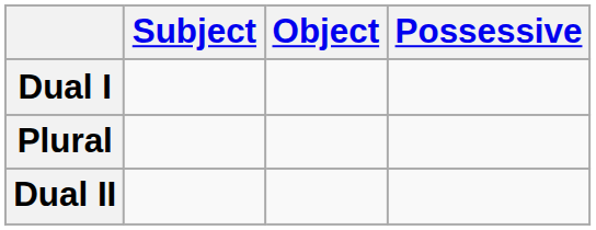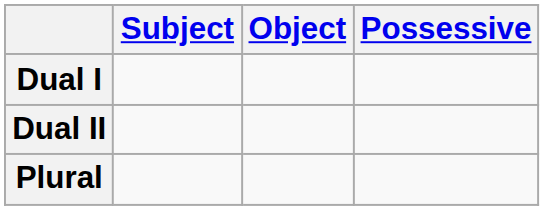rows swapped: Dual II <-> Plural
